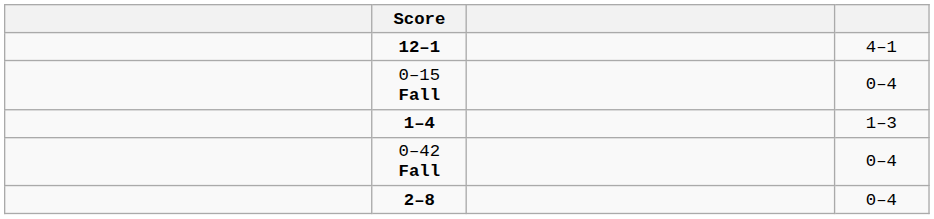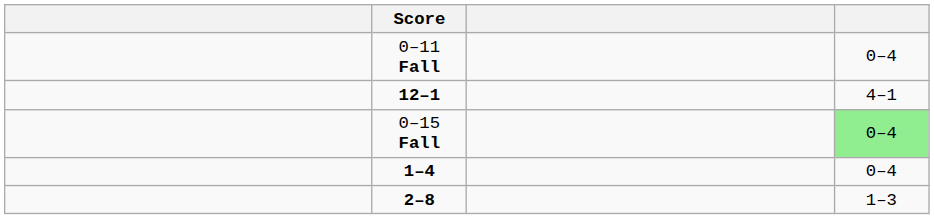+ row: 0–11 Fall | 0–4
0–15 Fall | column 4: no background -> lightgreen background
1–4 | column 4: 1–3 -> 0–4
- row: 0–42 Fall | 0–4
2–8 | column 4: 0–4 -> 1–3
